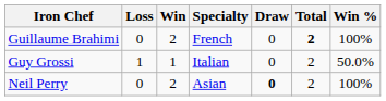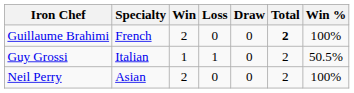columns swapped: Specialty <-> Loss
Guy Grossi | Win %: 50.0% -> 50.5%
Neil Perry | Draw: bold -> normal
